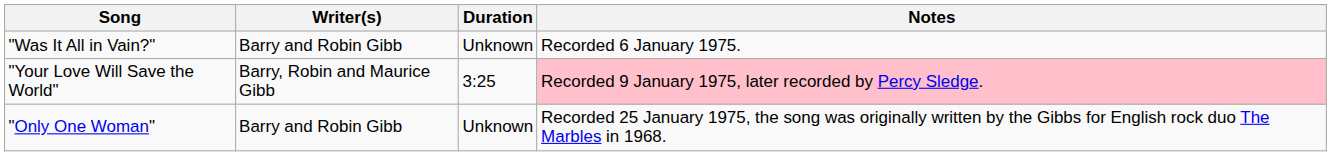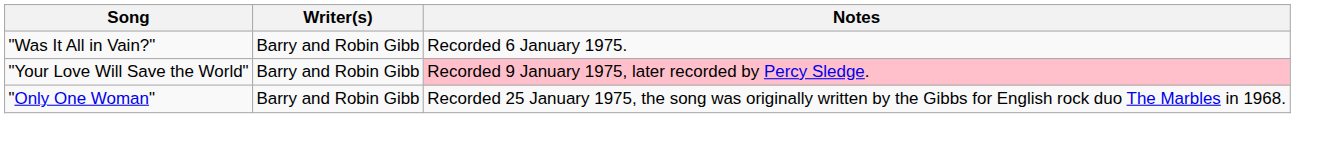- column: Duration | Unknown | 3:25 | Unknown
"Your Love Will Save the World" | Writer(s): Barry, Robin and Maurice Gibb -> Barry and Robin Gibb
